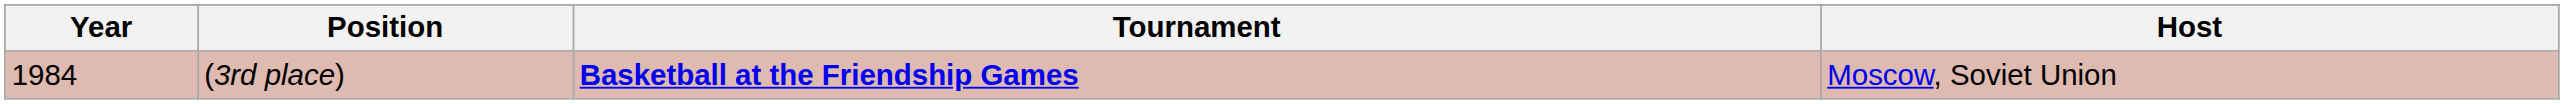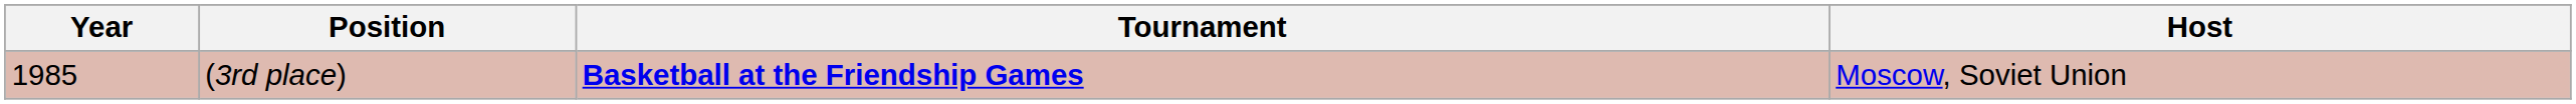(3rd place) | Year: 1984 -> 1985
